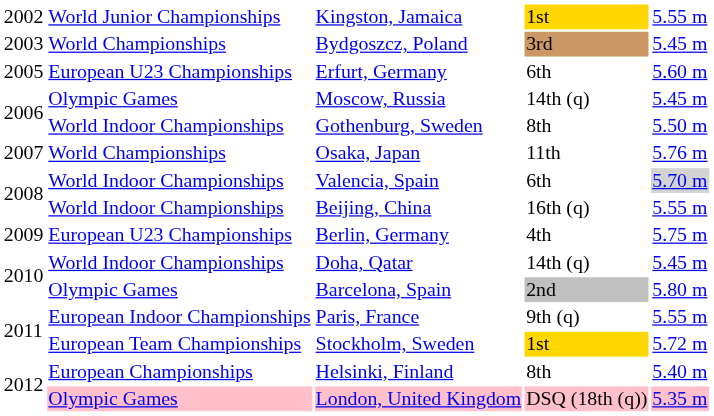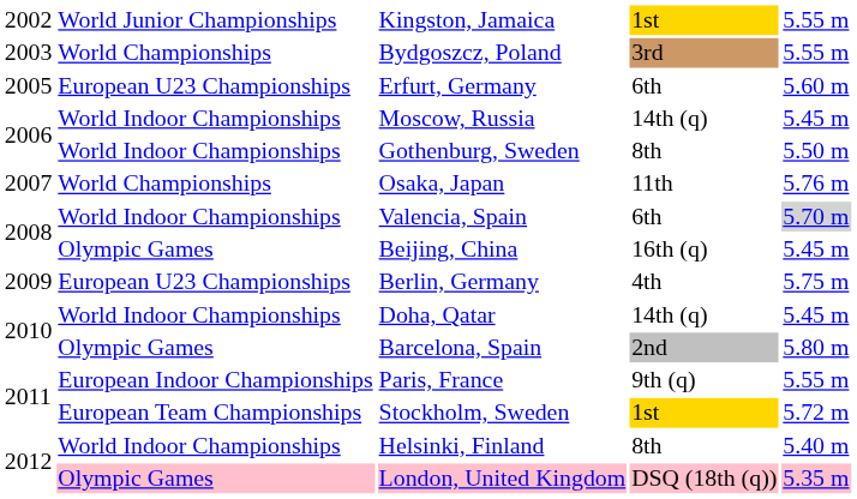Bydgoszcz, Poland | column 5: 5.45 m -> 5.55 m
Moscow, Russia | column 2: Olympic Games -> World Indoor Championships
Beijing, China | column 2: World Indoor Championships -> Olympic Games
Beijing, China | column 5: 5.55 m -> 5.45 m
Helsinki, Finland | column 2: European Championships -> World Indoor Championships
